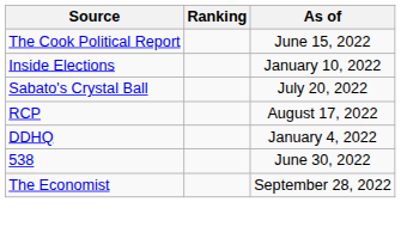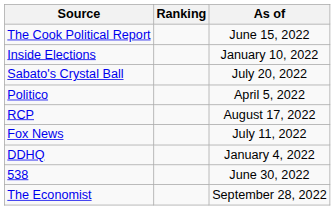+ row: Politico | April 5, 2022
+ row: Fox News | July 11, 2022
